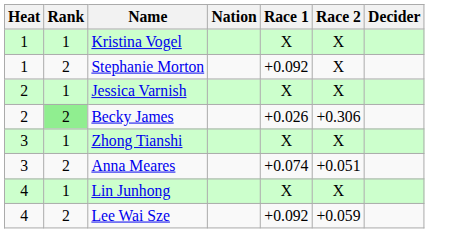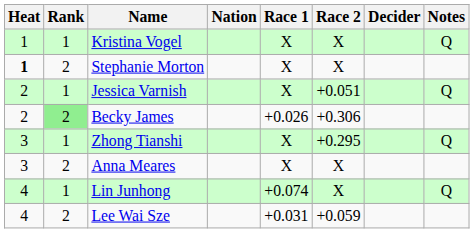+ column: Notes | Q | Q | Q | Q
Stephanie Morton | Heat: normal -> bold
Stephanie Morton | Race 1: +0.092 -> X
Jessica Varnish | Race 2: X -> +0.051
Zhong Tianshi | Race 2: X -> +0.295
Anna Meares | Race 1: +0.074 -> X
Anna Meares | Race 2: +0.051 -> X
Lin Junhong | Race 1: X -> +0.074
Lee Wai Sze | Race 1: +0.092 -> +0.031
